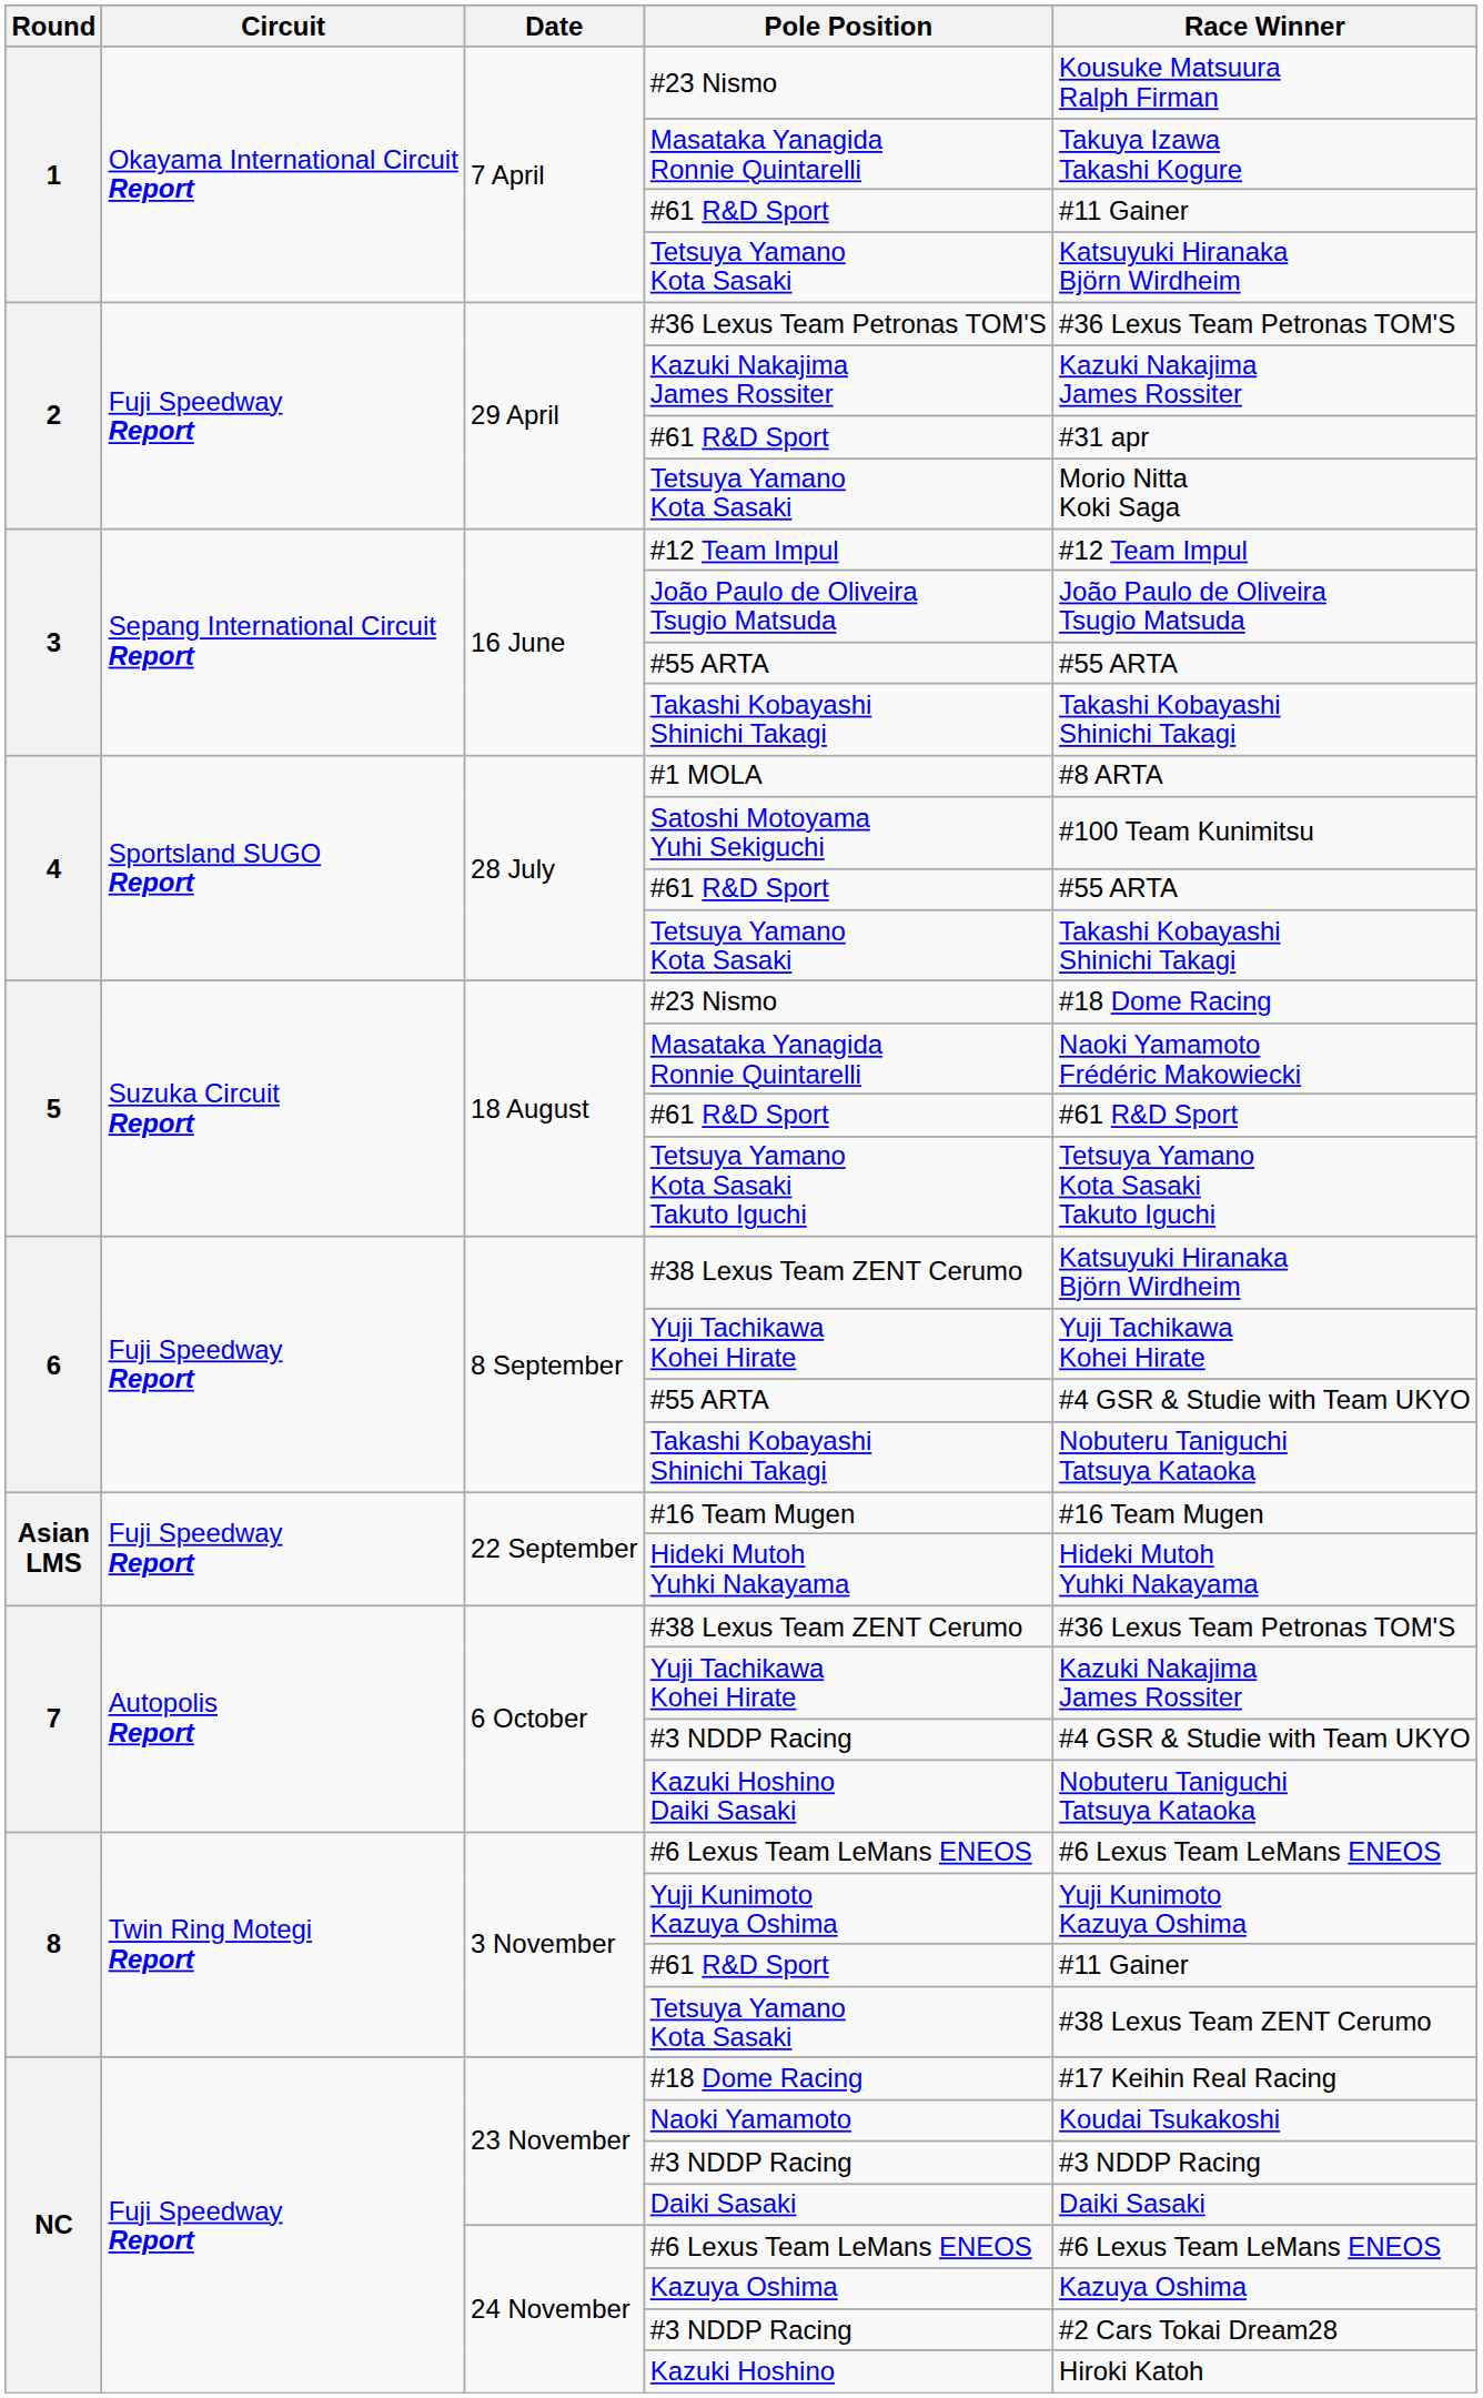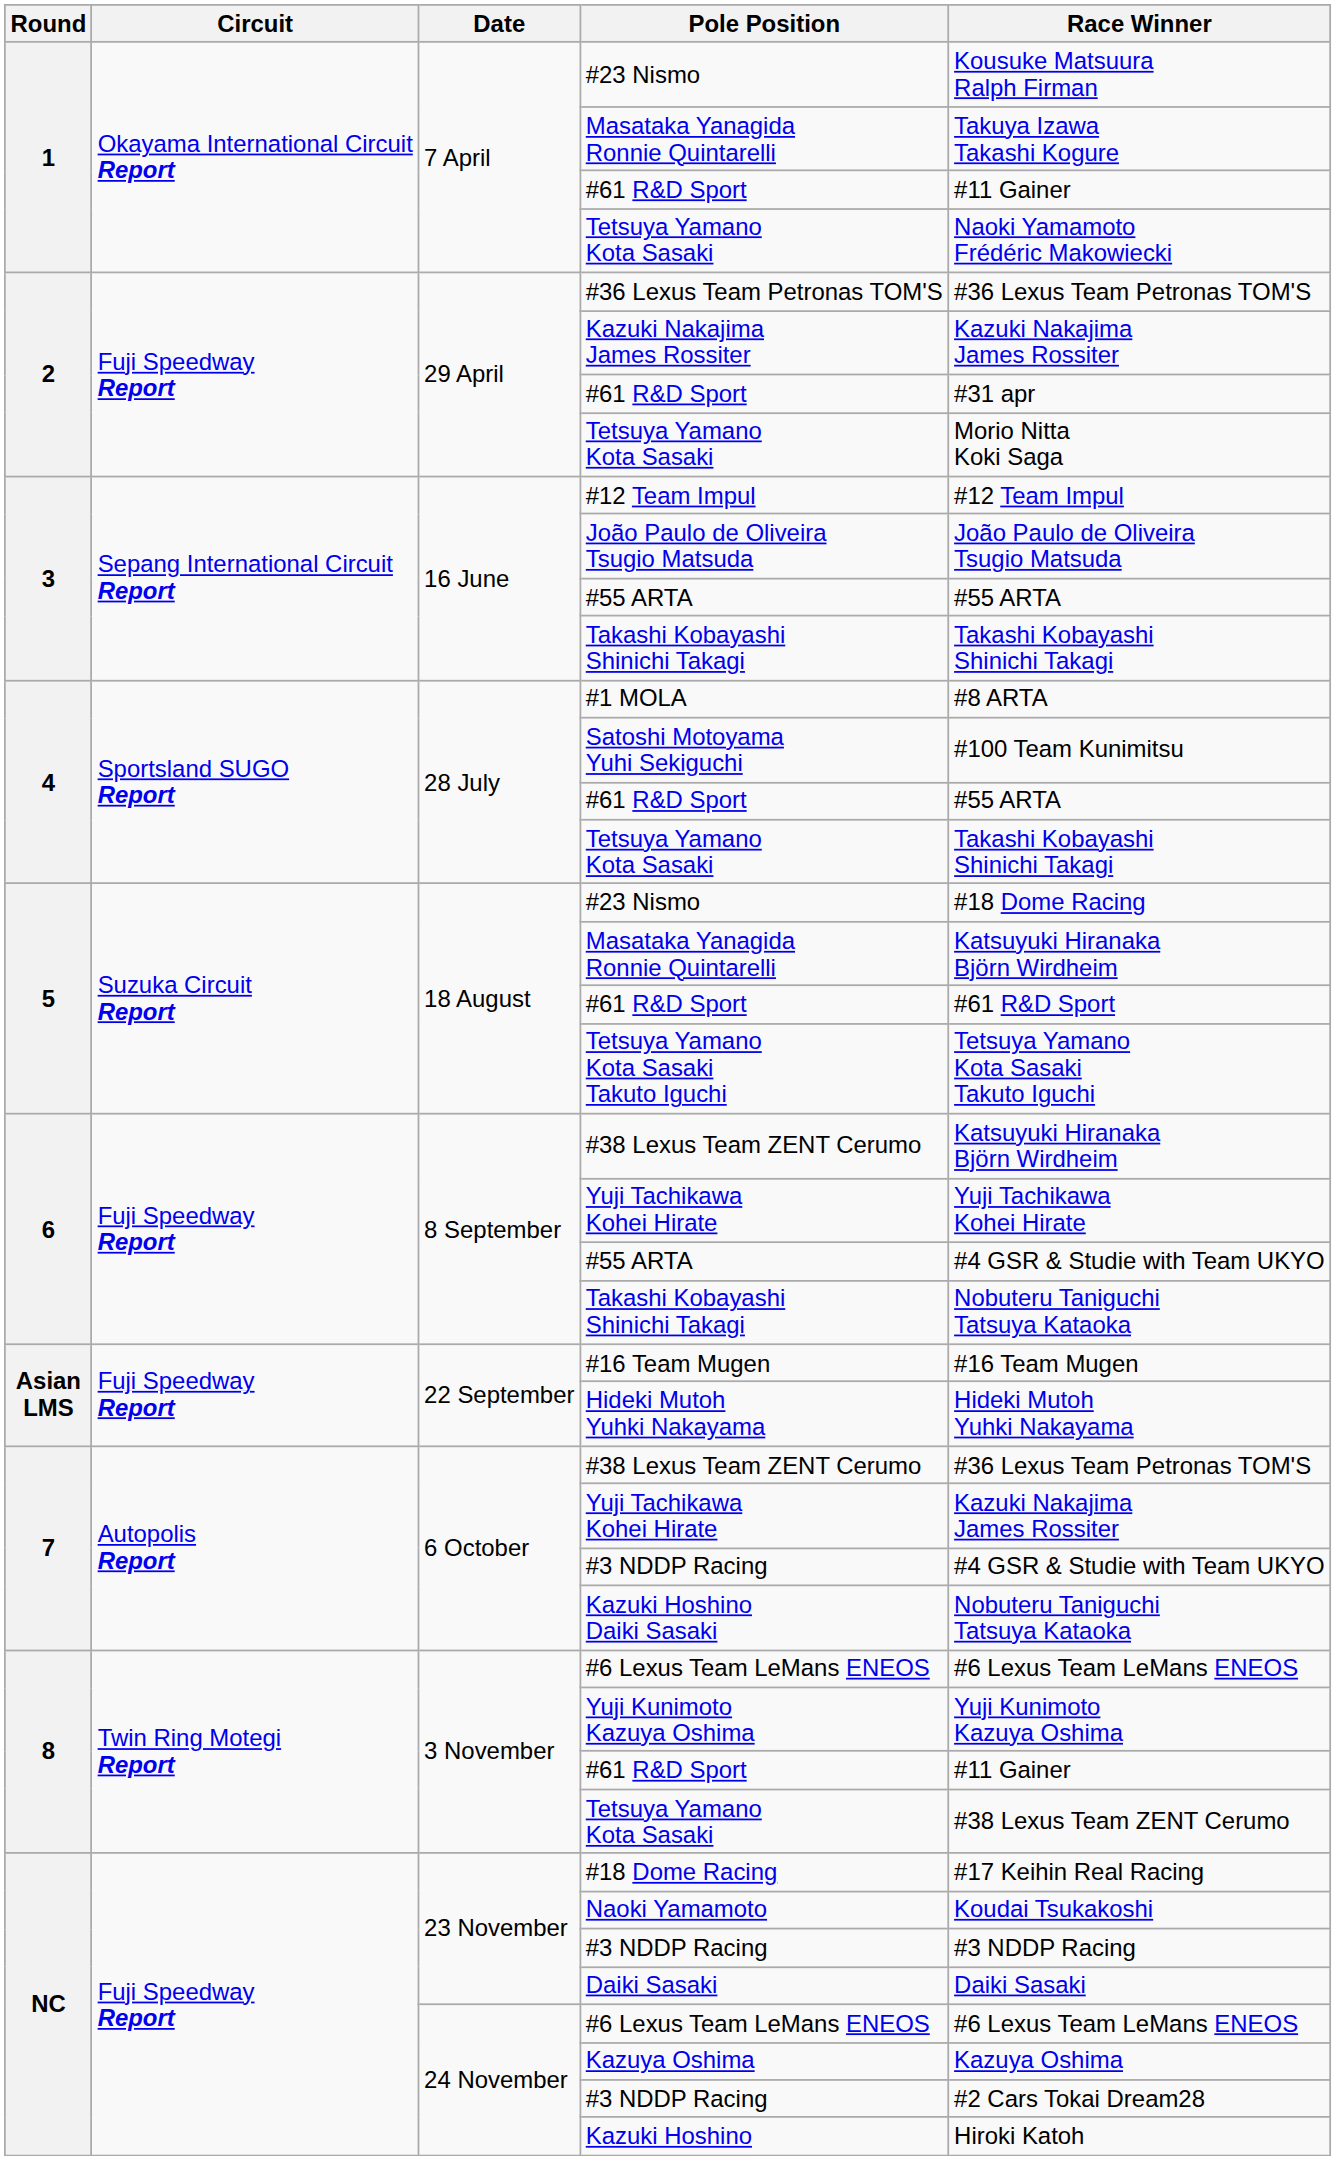7 April / Tetsuya Yamano Kota Sasaki | Race Winner: Katsuyuki Hiranaka Björn Wirdheim -> Naoki Yamamoto Frédéric Makowiecki
18 August / Masataka Yanagida Ronnie Quintarelli | Race Winner: Naoki Yamamoto Frédéric Makowiecki -> Katsuyuki Hiranaka Björn Wirdheim
